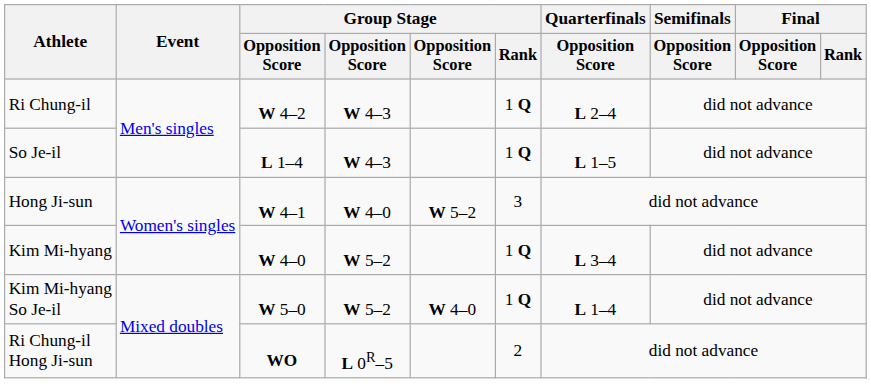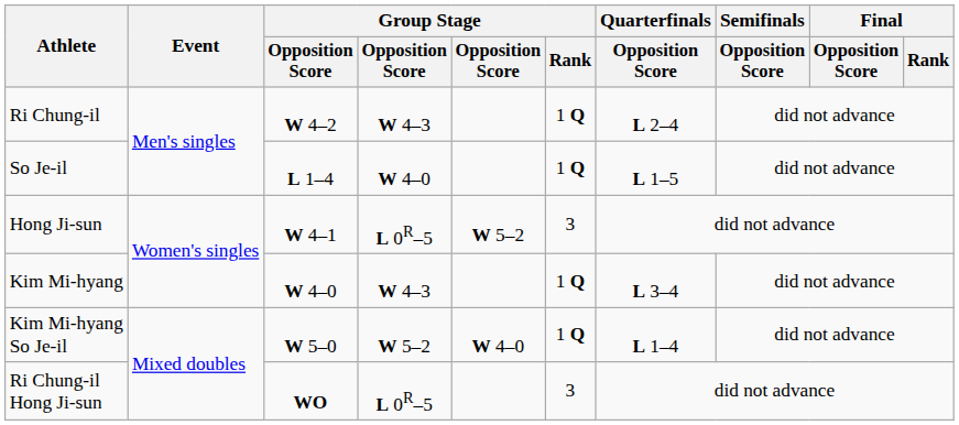So Je-il | column 4: W 4–3 -> W 4–0
Hong Ji-sun | column 4: W 4–0 -> L 0R–5
Kim Mi-hyang | column 4: W 5–2 -> W 4–3
Ri Chung-il Hong Ji-sun | Group Stage / Rank: 2 -> 3
